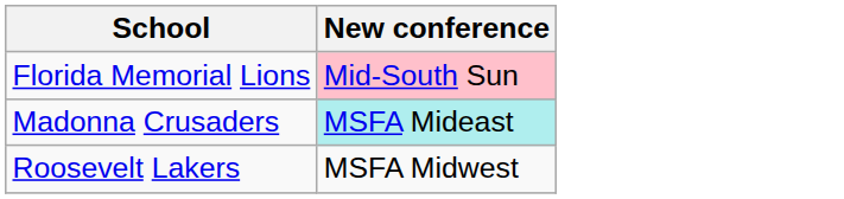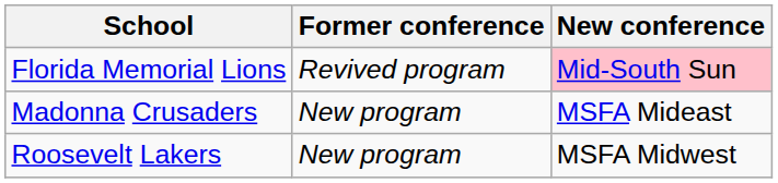+ column: Former conference | Revived program | New program | New program
Madonna Crusaders | New conference: paleturquoise background -> no background
